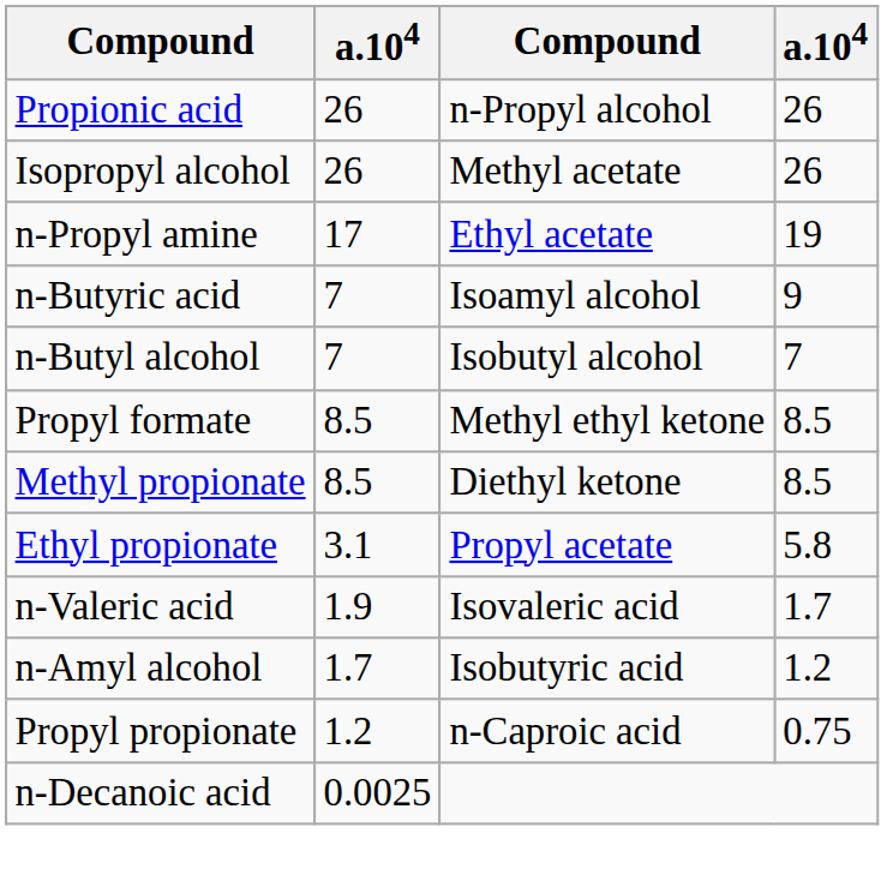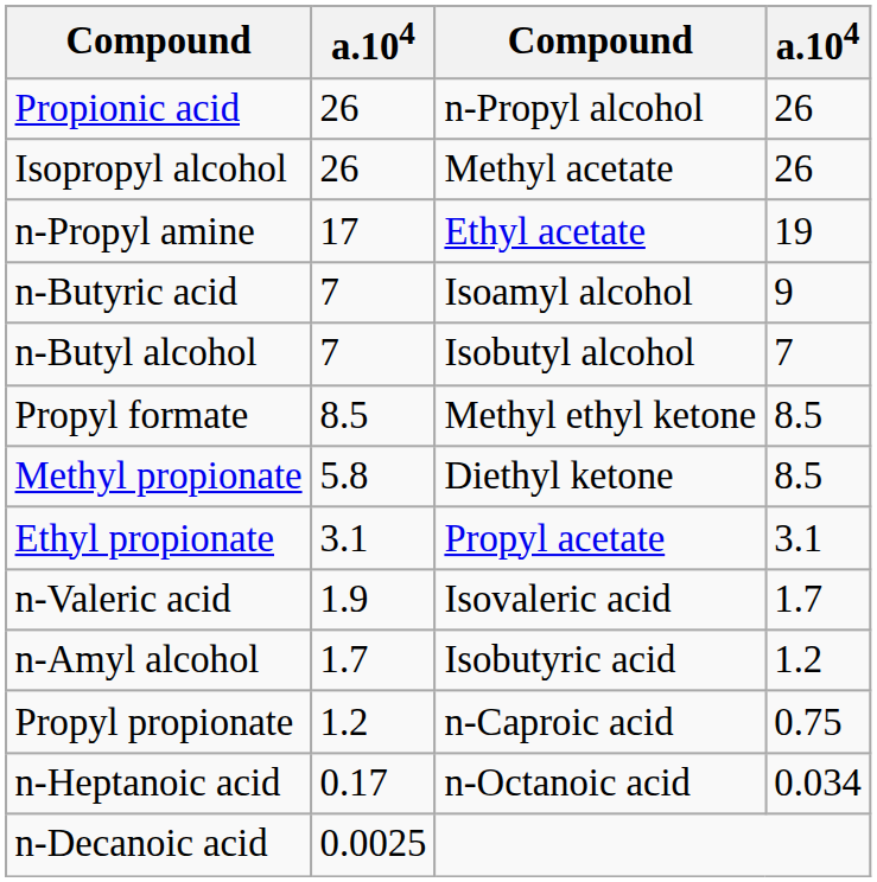Methyl propionate | column 2: 8.5 -> 5.8
Ethyl propionate | column 4: 5.8 -> 3.1
+ row: n-Heptanoic acid | 0.17 | n-Octanoic acid | 0.034
